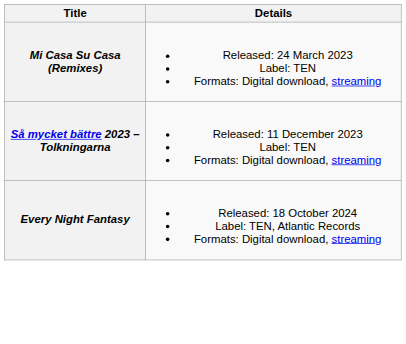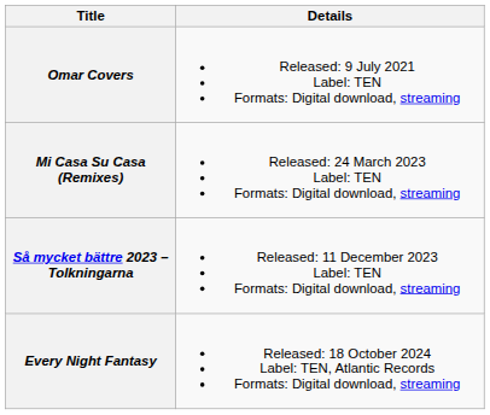+ row: Omar Covers | Released: 9 July 2021 Label: TEN Formats: Digital download, streaming
